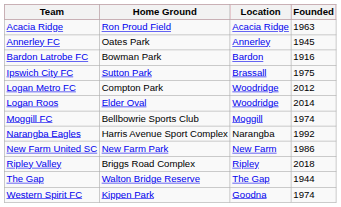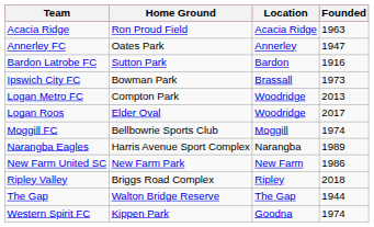Annerley FC | Founded: 1945 -> 1947
Bardon Latrobe FC | Home Ground: Bowman Park -> Sutton Park
Ipswich City FC | Home Ground: Sutton Park -> Bowman Park
Ipswich City FC | Founded: 1975 -> 1973
Logan Metro FC | Founded: 2012 -> 2013
Logan Roos | Founded: 2014 -> 2017
Narangba Eagles | Founded: 1992 -> 1989
